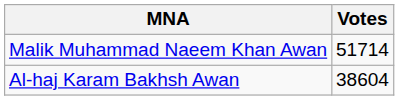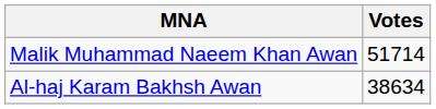Al-haj Karam Bakhsh Awan | Votes: 38604 -> 38634
